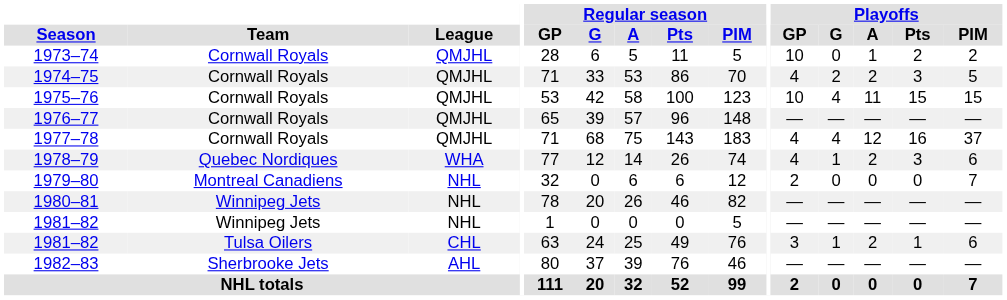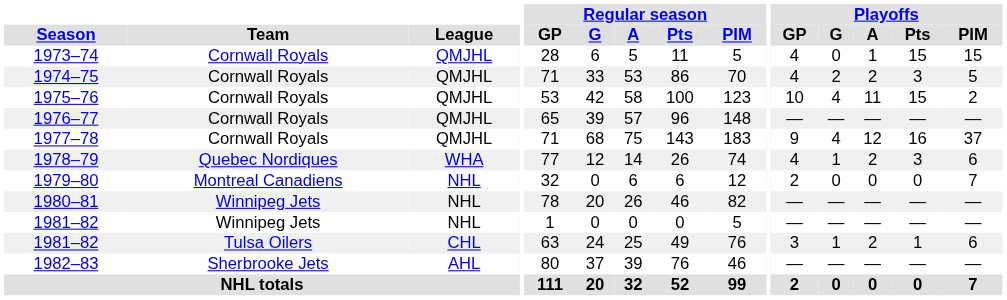1973–74 | Playoffs / GP: 10 -> 4
1973–74 | Playoffs / Pts: 2 -> 15
1973–74 | Playoffs / PIM: 2 -> 15
1975–76 | Playoffs / PIM: 15 -> 2
1977–78 | Playoffs / GP: 4 -> 9
